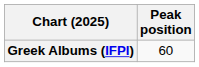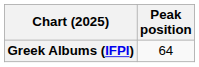Greek Albums (IFPI) | Peak position: 60 -> 64
